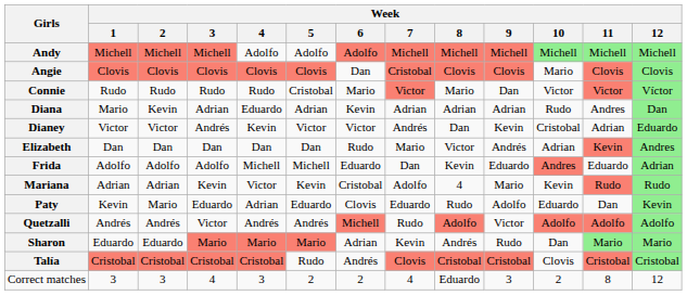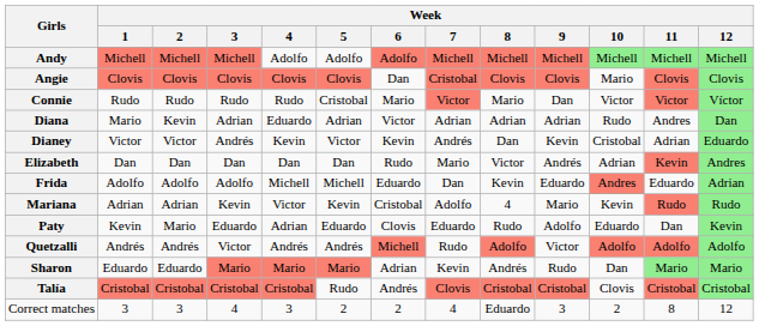Diana | Week / 6: Kevin -> Victor
Dianey | Week / 6: Victor -> Kevin
